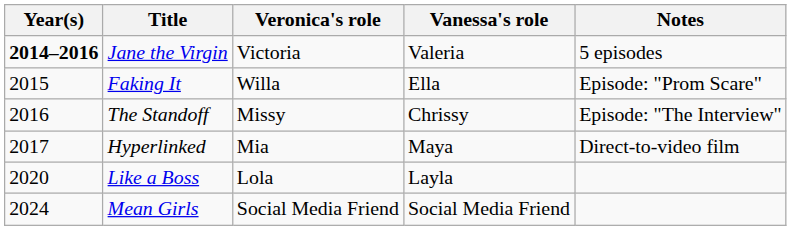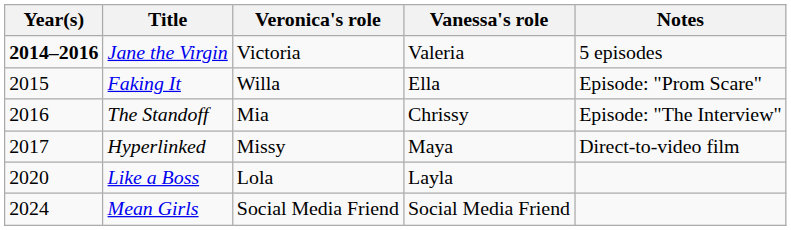The Standoff | Veronica's role: Missy -> Mia
Hyperlinked | Veronica's role: Mia -> Missy
